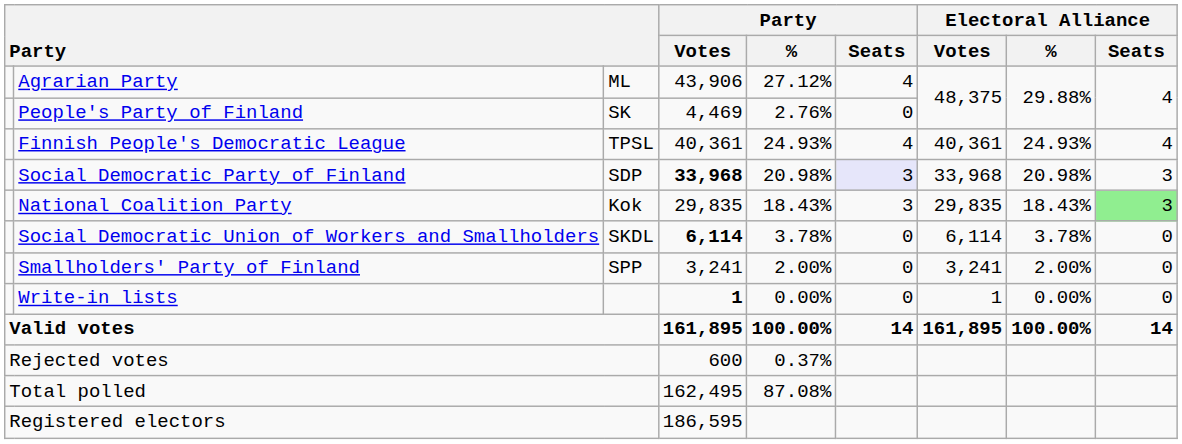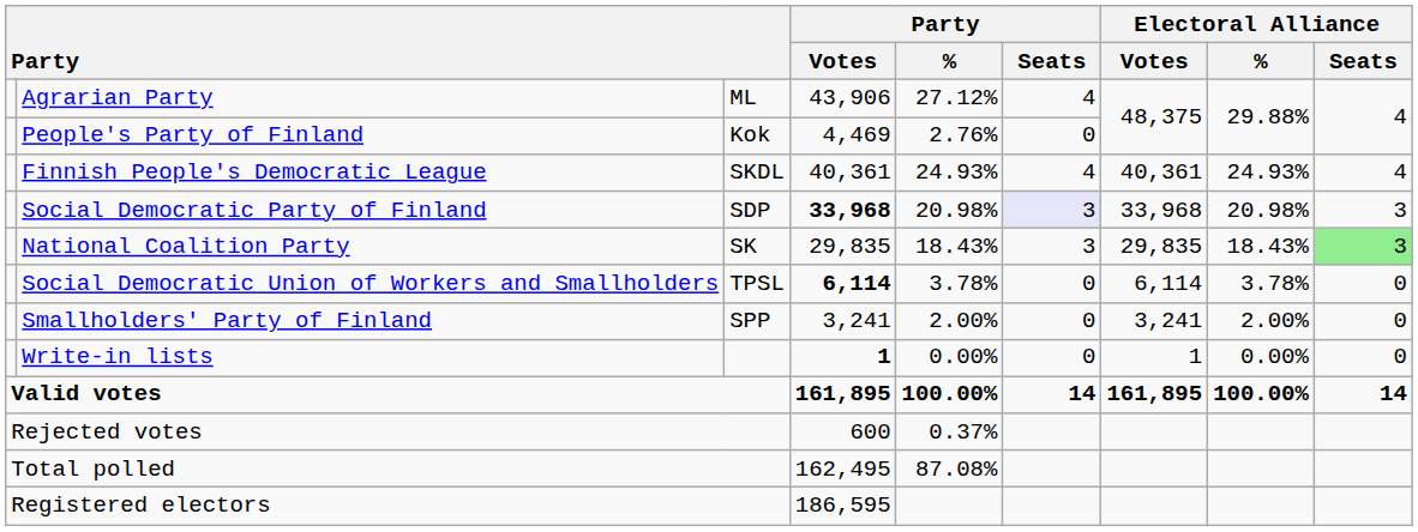People's Party of Finland | column 3: SK -> Kok
Finnish People's Democratic League | column 3: TPSL -> SKDL
National Coalition Party | column 3: Kok -> SK
Social Democratic Union of Workers and Smallholders | column 3: SKDL -> TPSL
